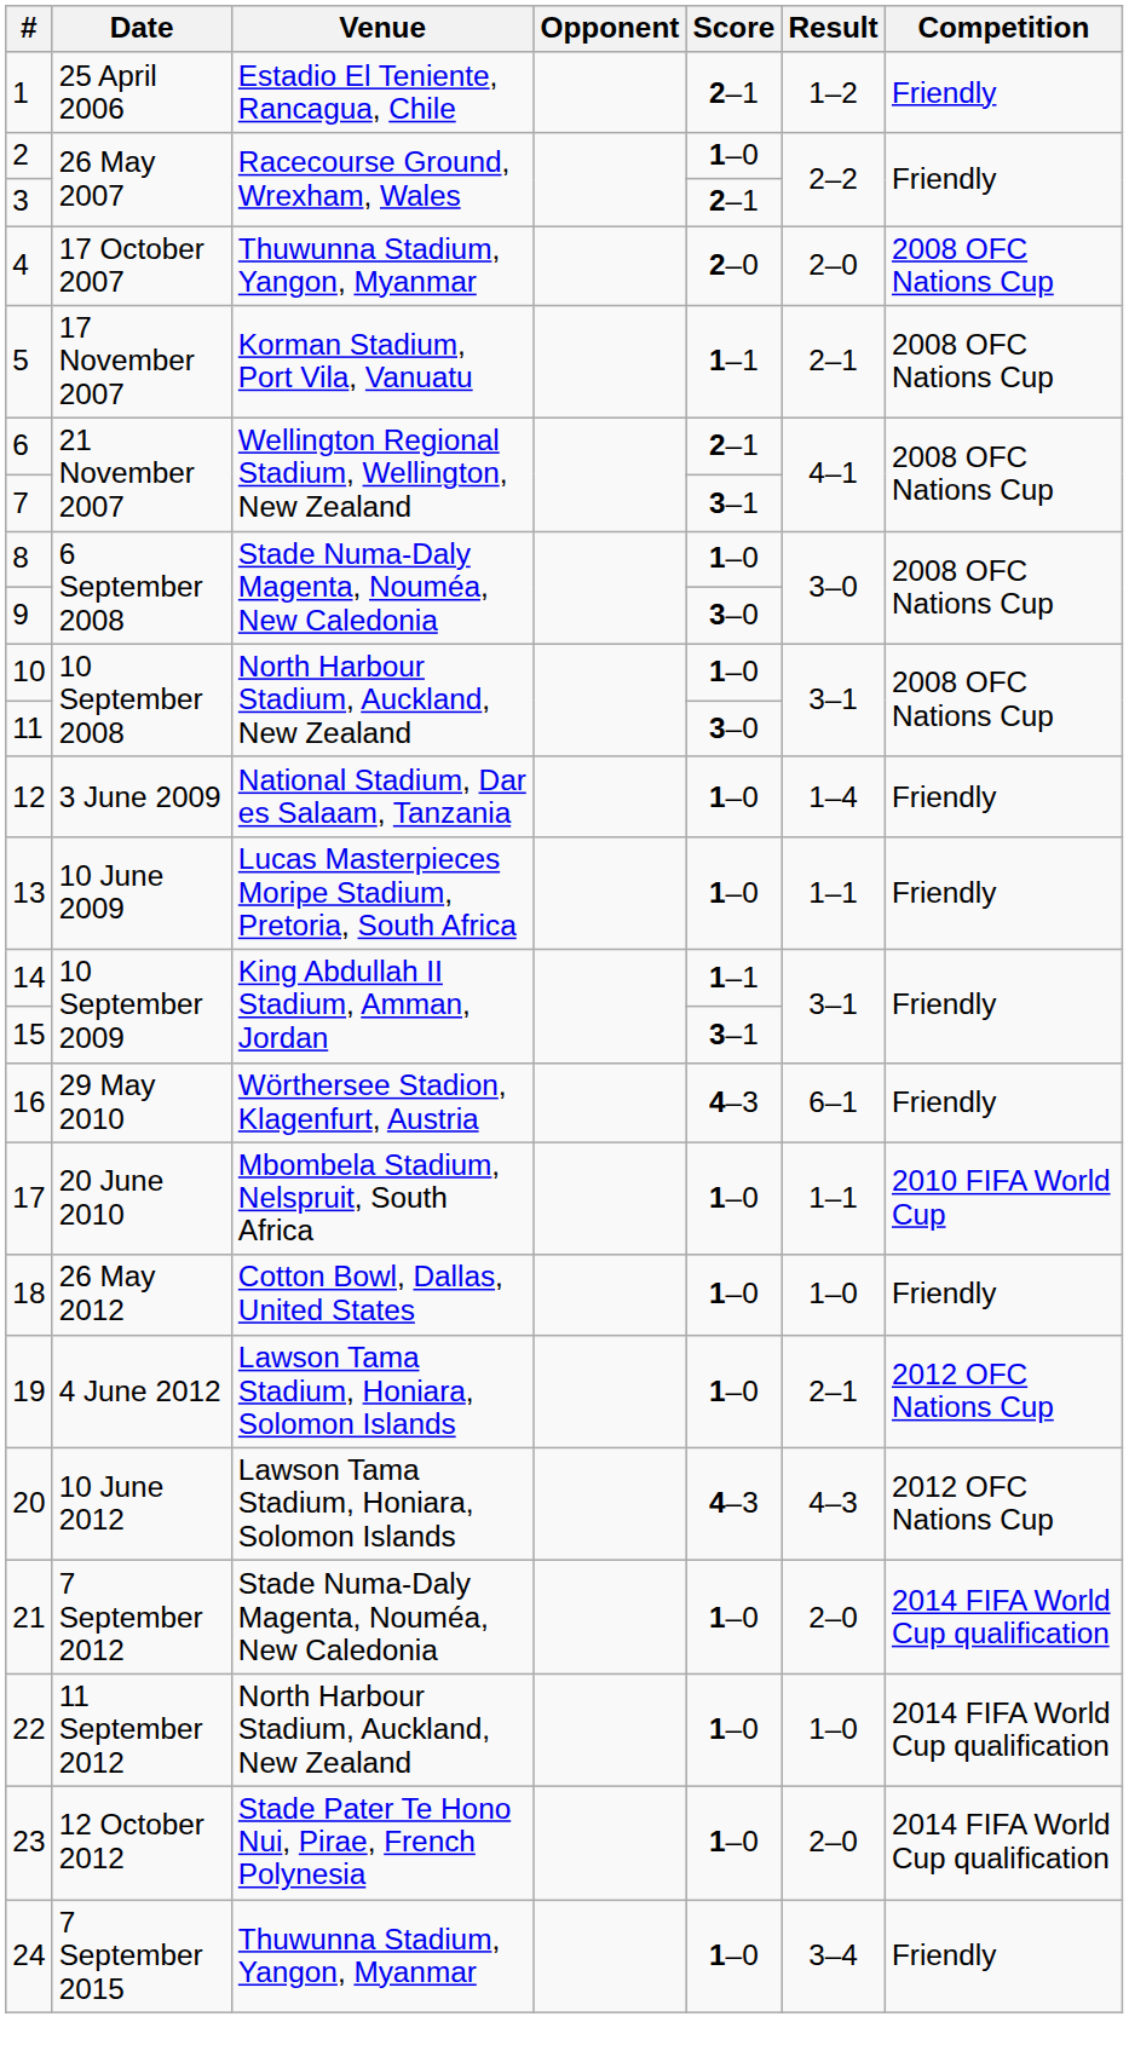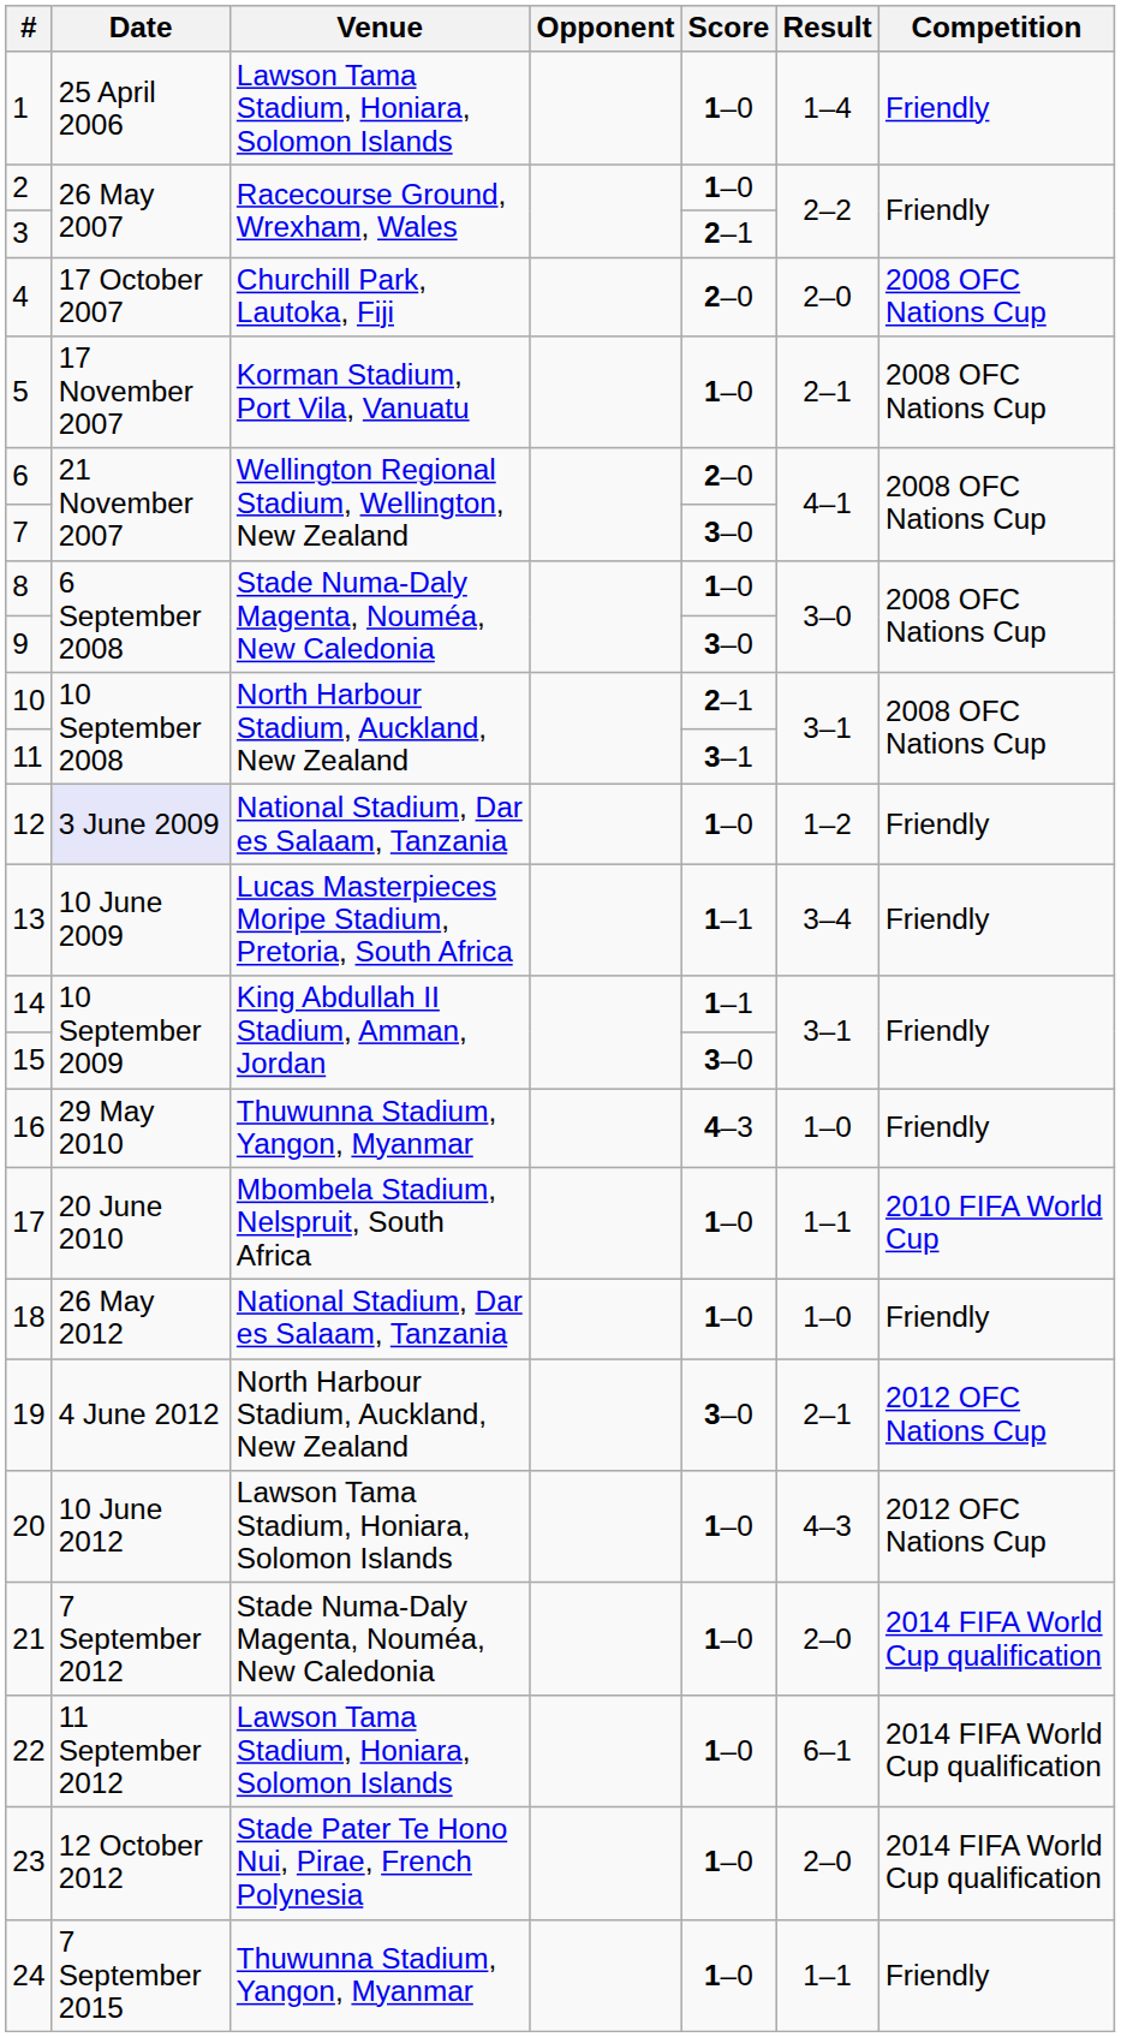1 | Venue: Estadio El Teniente, Rancagua, Chile -> Lawson Tama Stadium, Honiara, Solomon Islands
1 | Score: 2–1 -> 1–0
1 | Result: 1–2 -> 1–4
4 | Venue: Thuwunna Stadium, Yangon, Myanmar -> Churchill Park, Lautoka, Fiji
5 | Score: 1–1 -> 1–0
6 | Score: 2–1 -> 2–0
7 | Score: 3–1 -> 3–0
10 | Score: 1–0 -> 2–1
11 | Score: 3–0 -> 3–1
12 | Date: no background -> lavender background
12 | Result: 1–4 -> 1–2
13 | Score: 1–0 -> 1–1
13 | Result: 1–1 -> 3–4
15 | Score: 3–1 -> 3–0
16 | Venue: Wörthersee Stadion, Klagenfurt, Austria -> Thuwunna Stadium, Yangon, Myanmar
16 | Result: 6–1 -> 1–0
18 | Venue: Cotton Bowl, Dallas, United States -> National Stadium, Dar es Salaam, Tanzania
19 | Venue: Lawson Tama Stadium, Honiara, Solomon Islands -> North Harbour Stadium, Auckland, New Zealand
19 | Score: 1–0 -> 3–0
20 | Score: 4–3 -> 1–0
22 | Venue: North Harbour Stadium, Auckland, New Zealand -> Lawson Tama Stadium, Honiara, Solomon Islands
22 | Result: 1–0 -> 6–1
24 | Result: 3–4 -> 1–1
